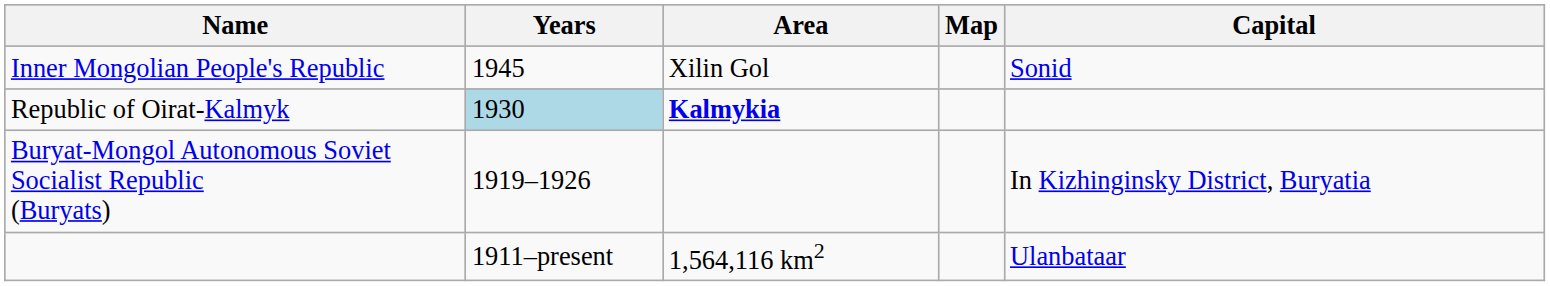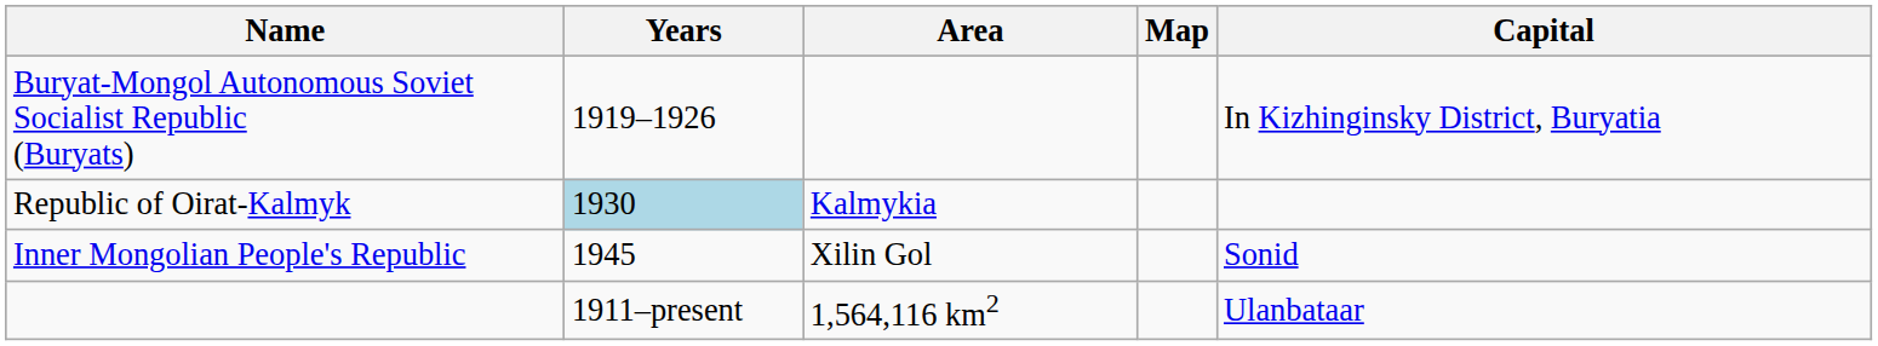rows swapped: Buryat-Mongol Autonomous Soviet Socialist Republic (Buryats) <-> Inner Mongolian People's Republic
Republic of Oirat-Kalmyk | Area: bold -> normal
